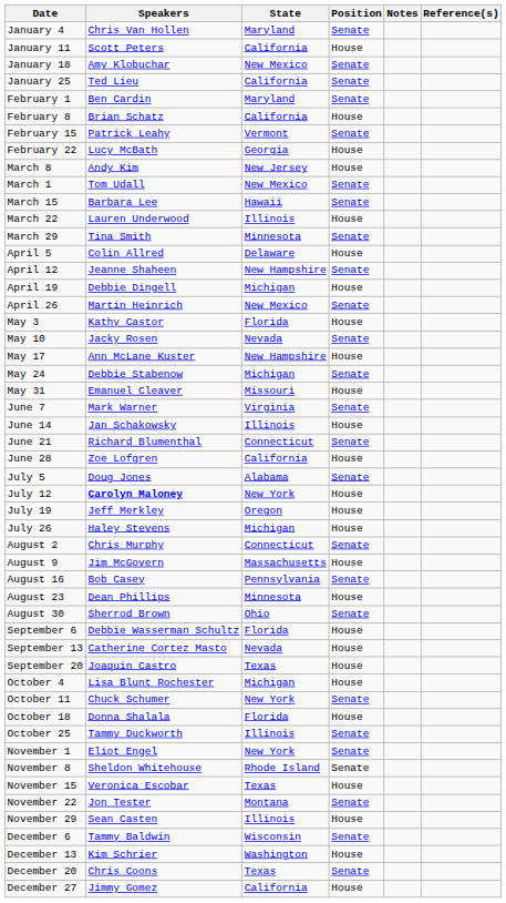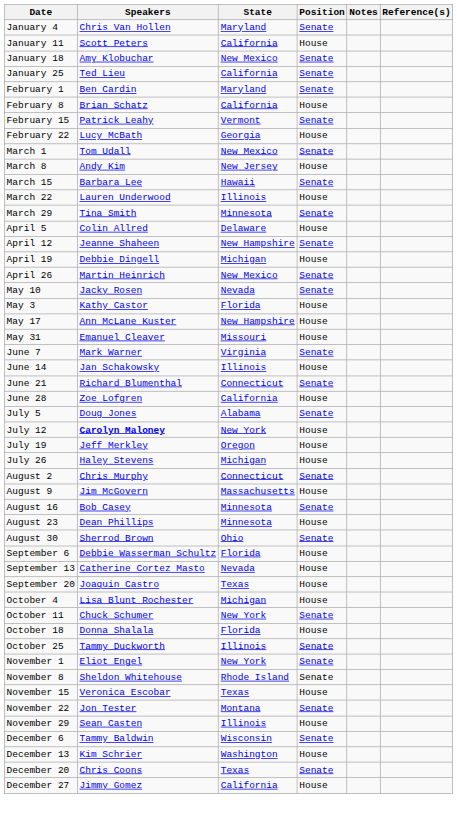rows swapped: March 1 <-> March 8
rows swapped: May 3 <-> May 10
- row: May 24 | Debbie Stabenow | Michigan | Senate
August 16 | State: Pennsylvania -> Minnesota
